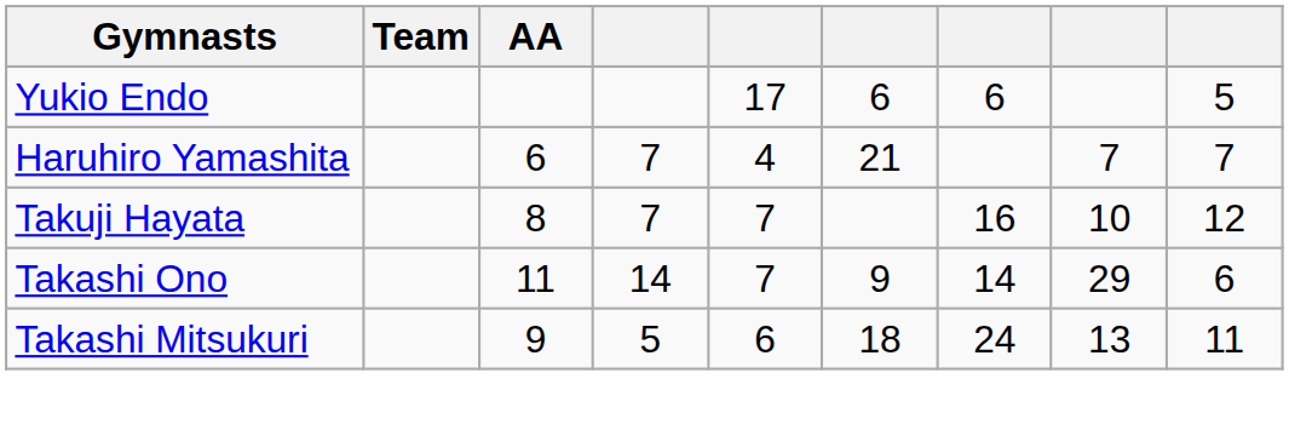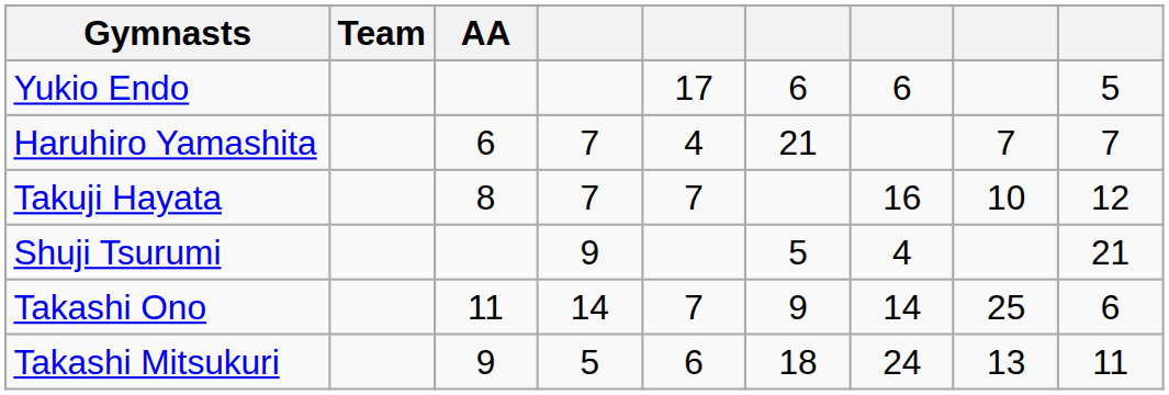+ row: Shuji Tsurumi | 9 | 5 | 4 | 21
Takashi Ono | column 8: 29 -> 25
